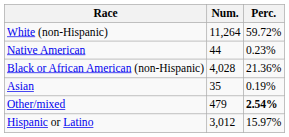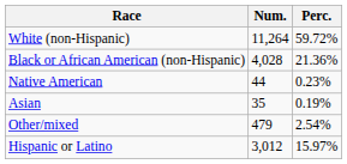rows swapped: Black or African American (non-Hispanic) <-> Native American
Other/mixed | Perc.: bold -> normal
